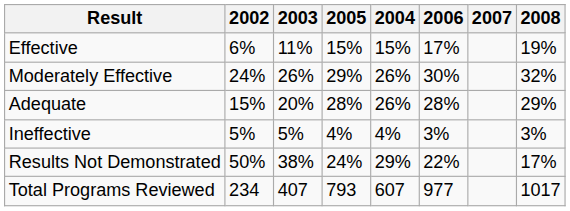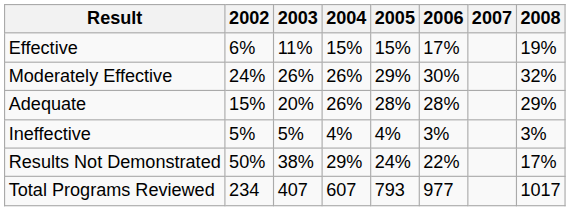columns swapped: 2004 <-> 2005
